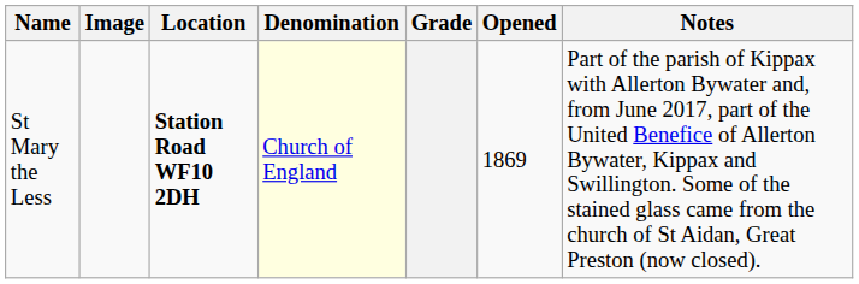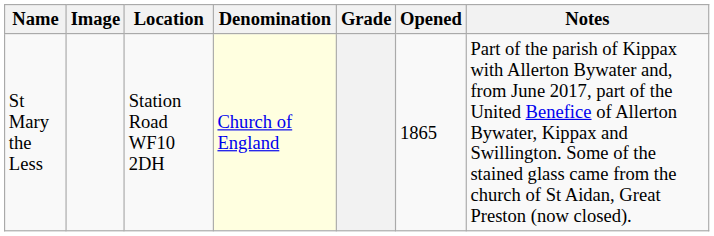St Mary the Less | Location: bold -> normal
St Mary the Less | Opened: 1869 -> 1865
